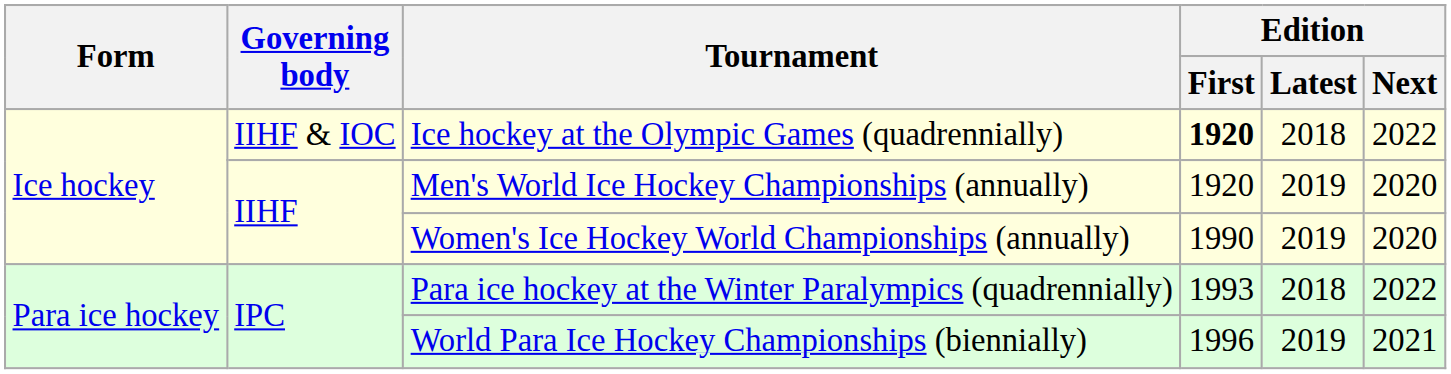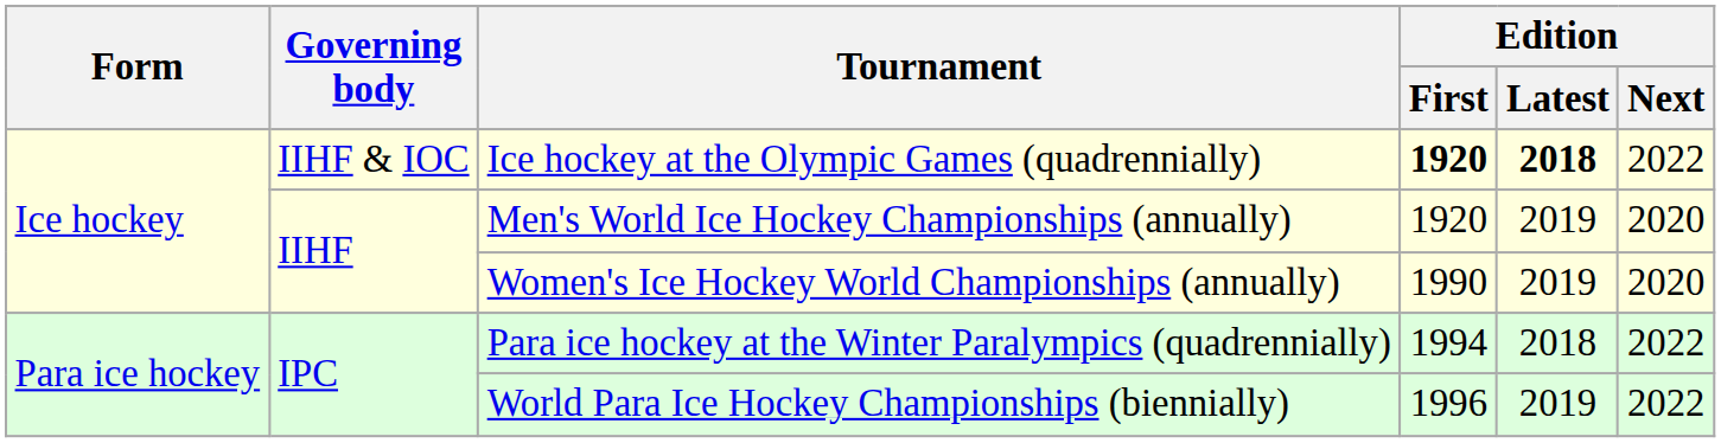Ice hockey at the Olympic Games (quadrennially) | Edition / Latest: normal -> bold
Para ice hockey at the Winter Paralympics (quadrennially) | Edition / First: 1993 -> 1994
World Para Ice Hockey Championships (biennially) | Edition / Next: 2021 -> 2022
